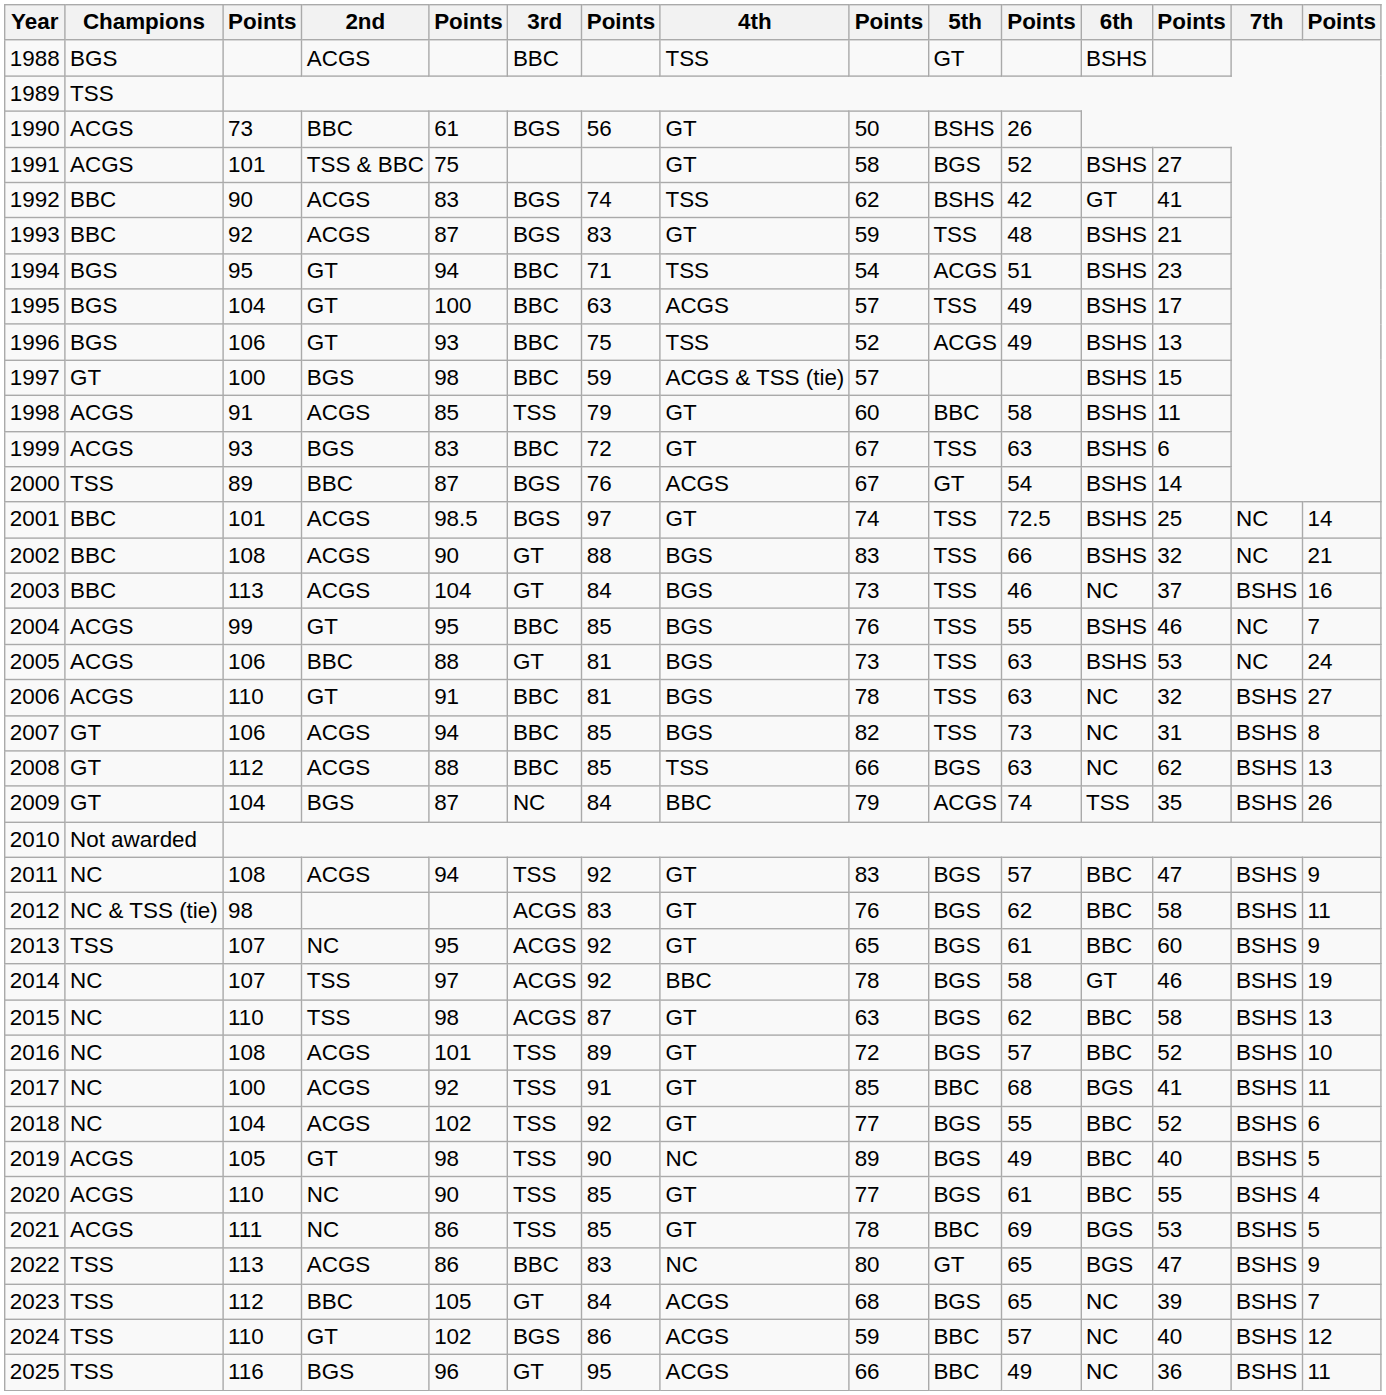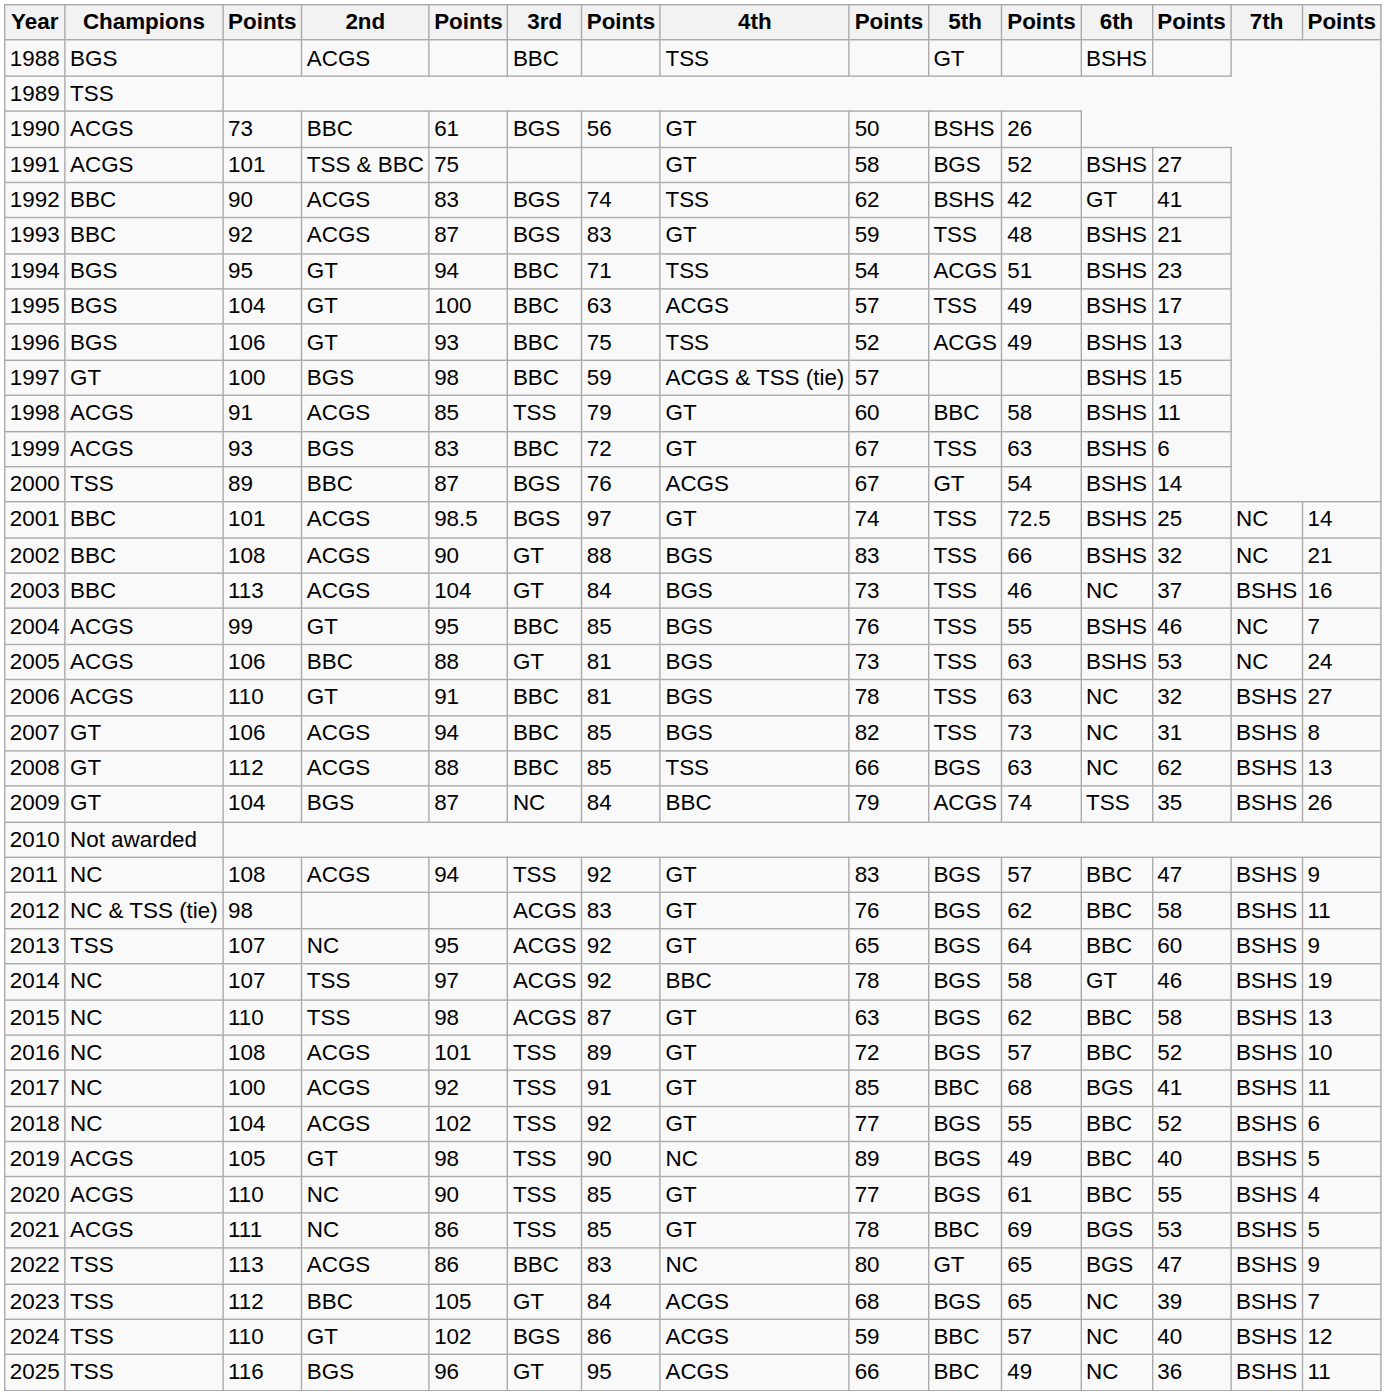2013 | column 11: 61 -> 64
